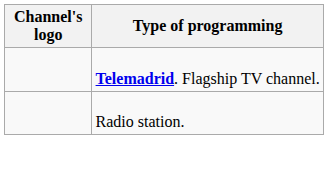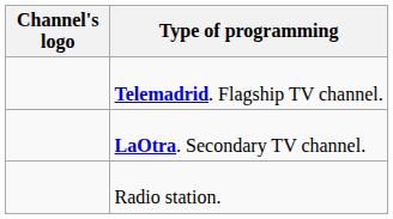+ row: LaOtra. Secondary TV channel.
